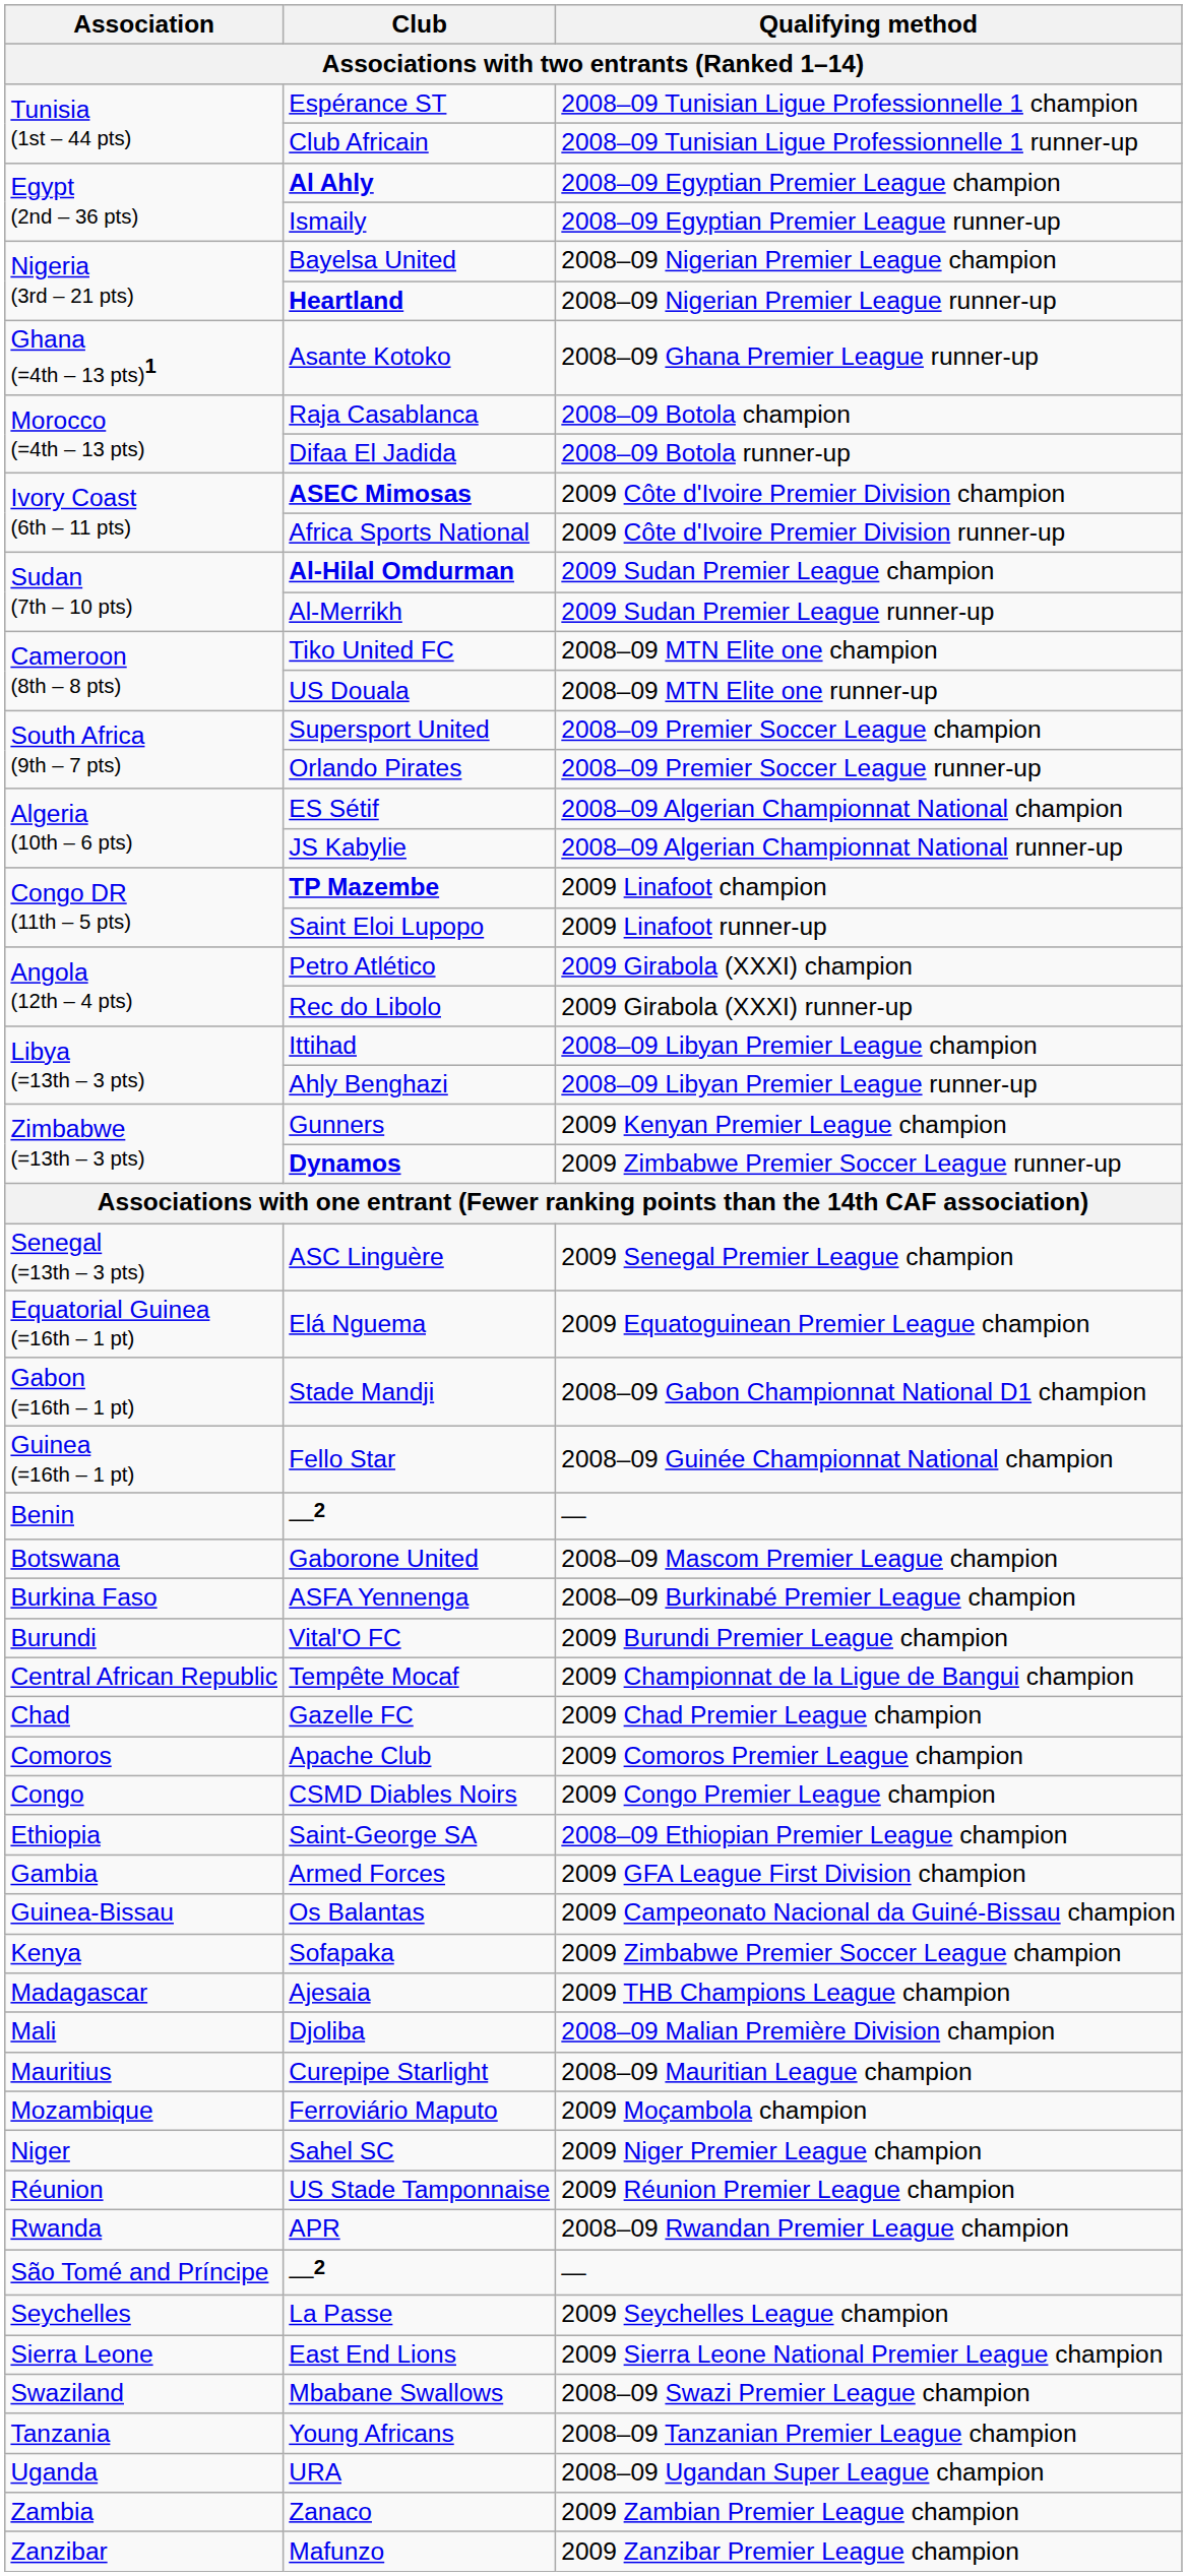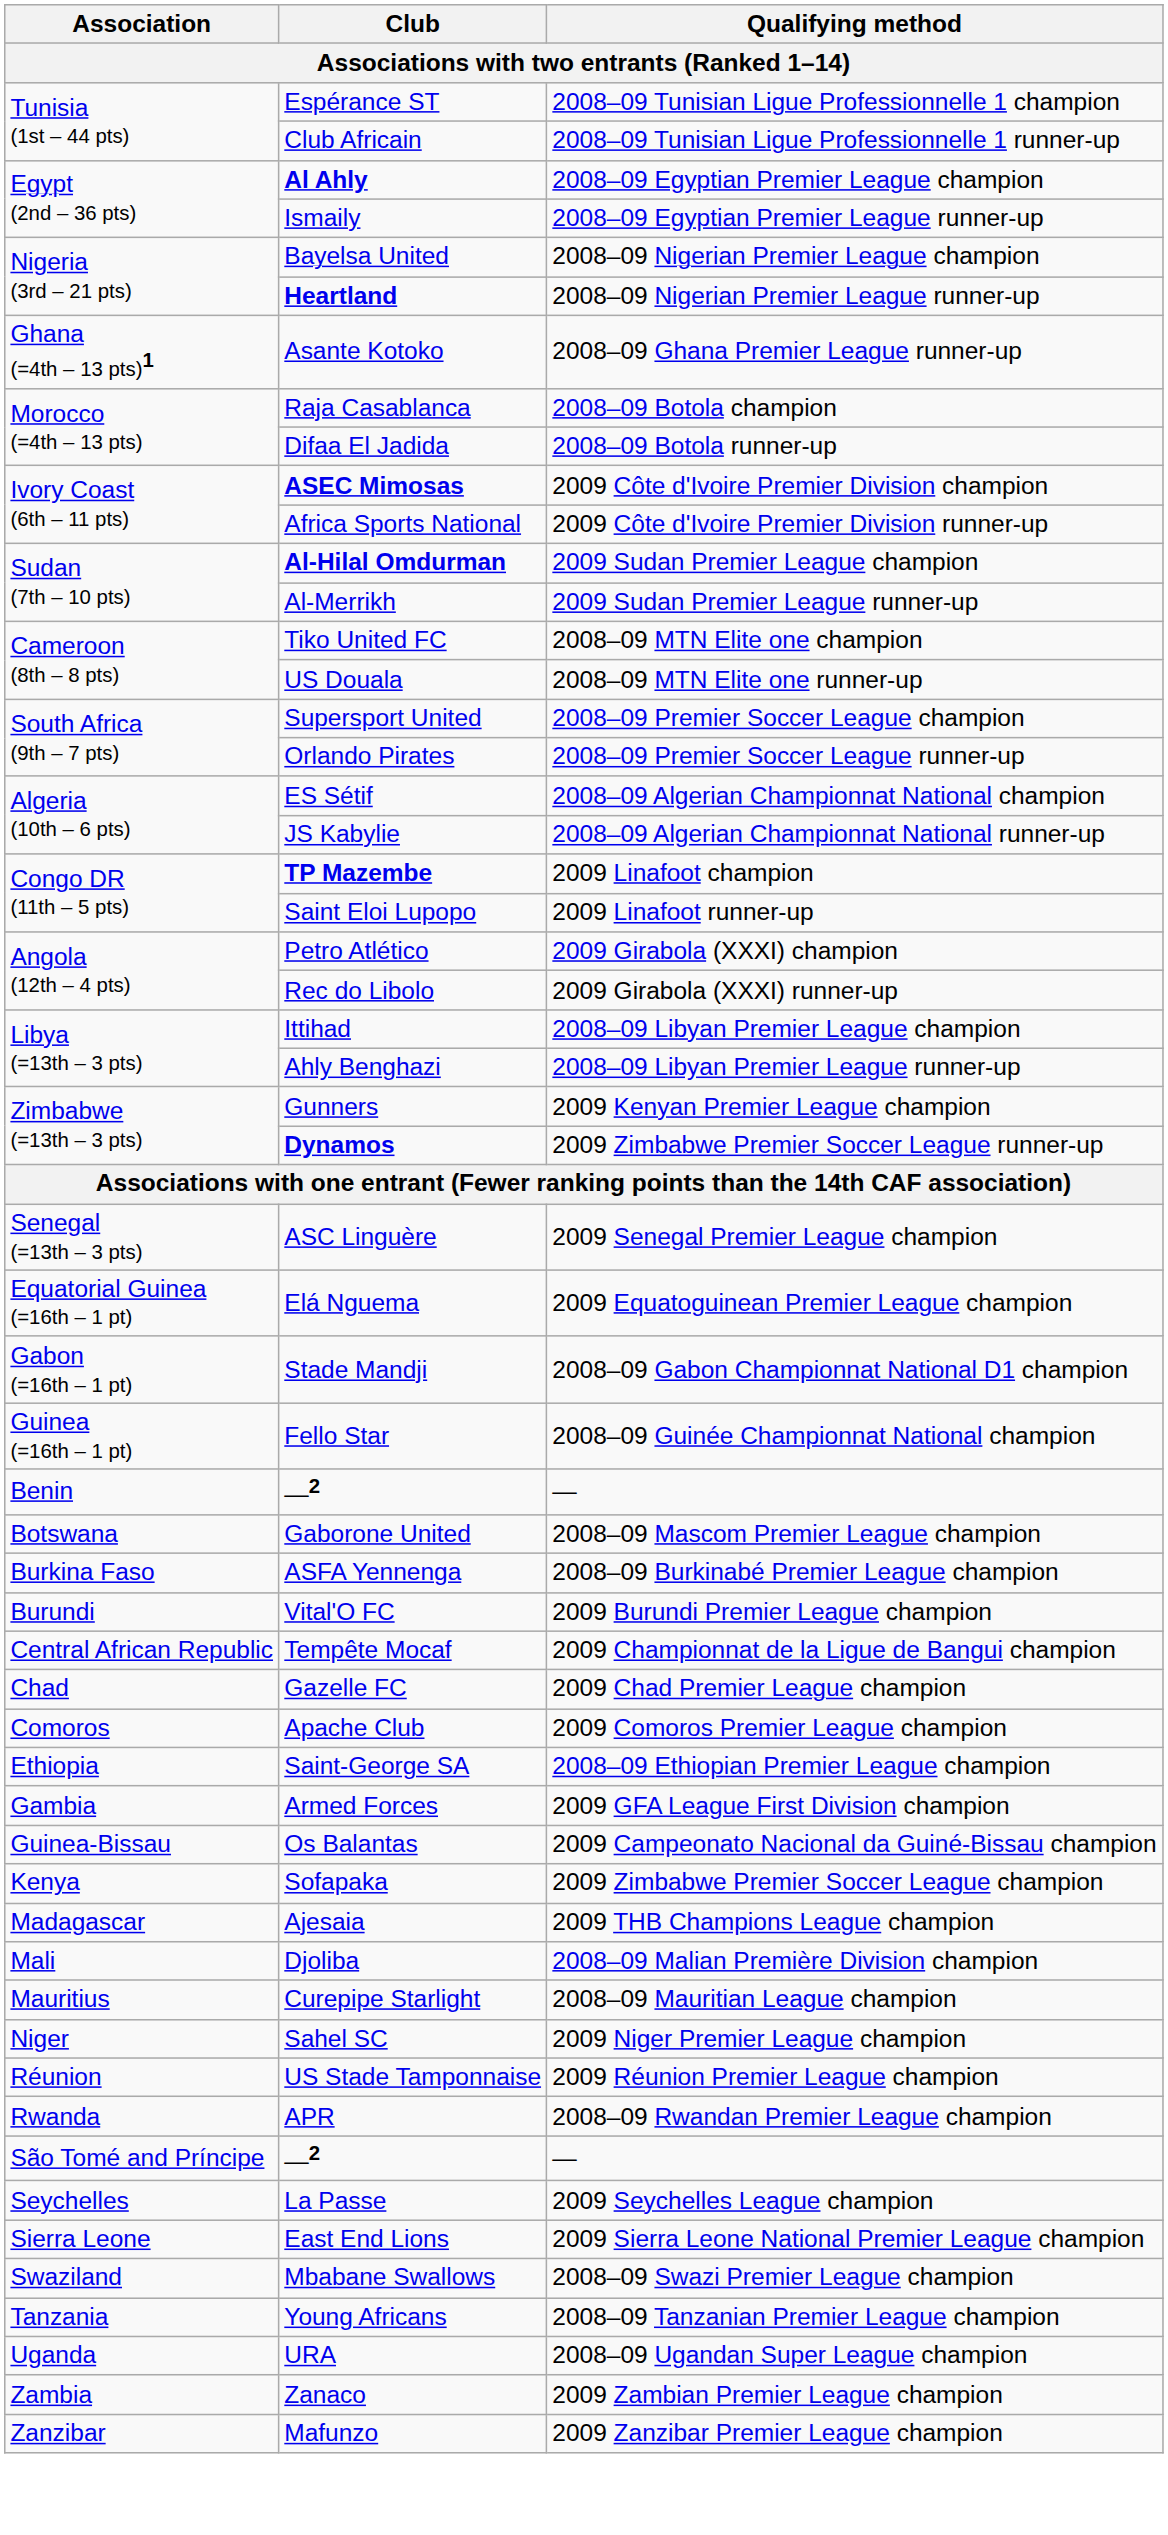- row: Congo | CSMD Diables Noirs | 2009 Congo Premier League champion
- row: Mozambique | Ferroviário Maputo | 2009 Moçambola champion
